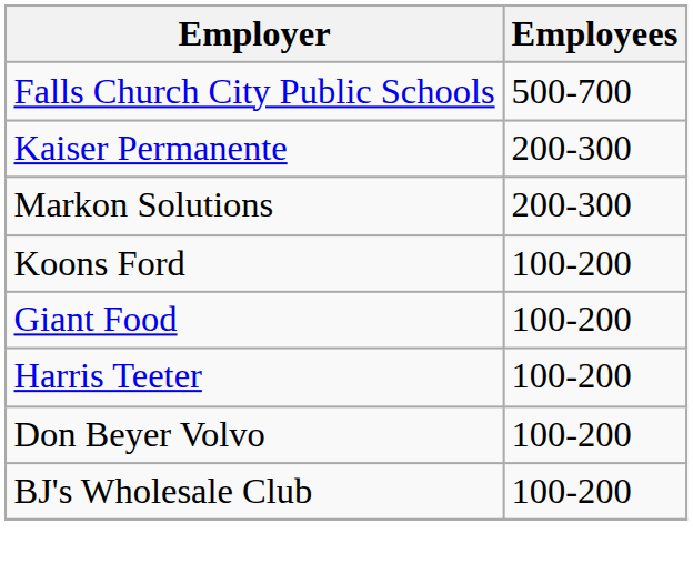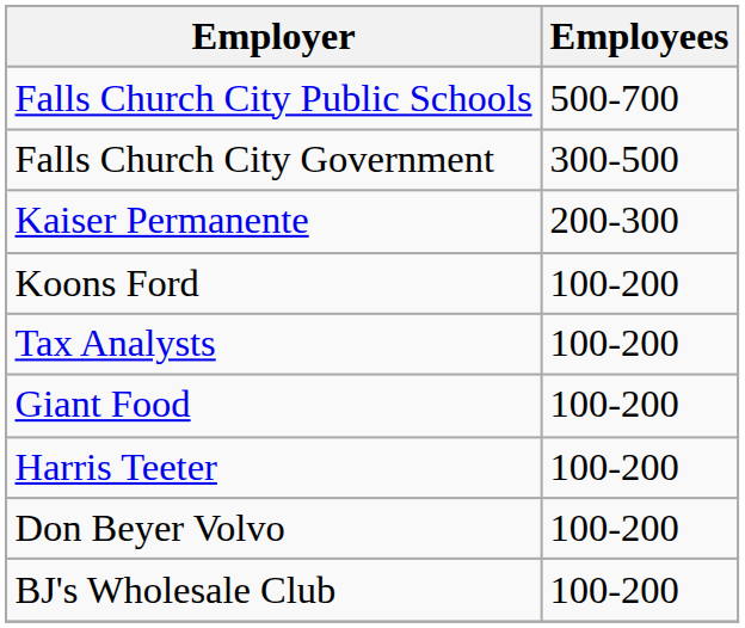+ row: Falls Church City Government | 300-500
- row: Markon Solutions | 200-300
+ row: Tax Analysts | 100-200
